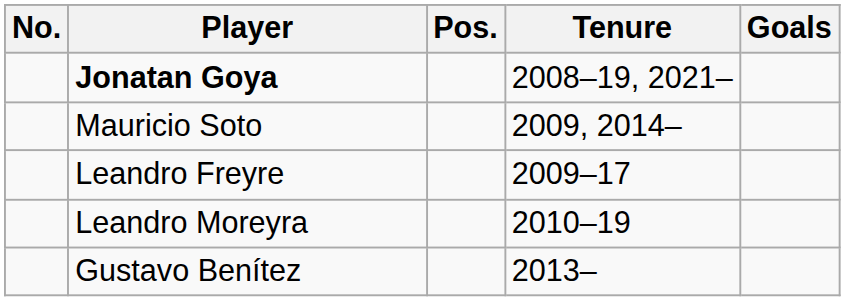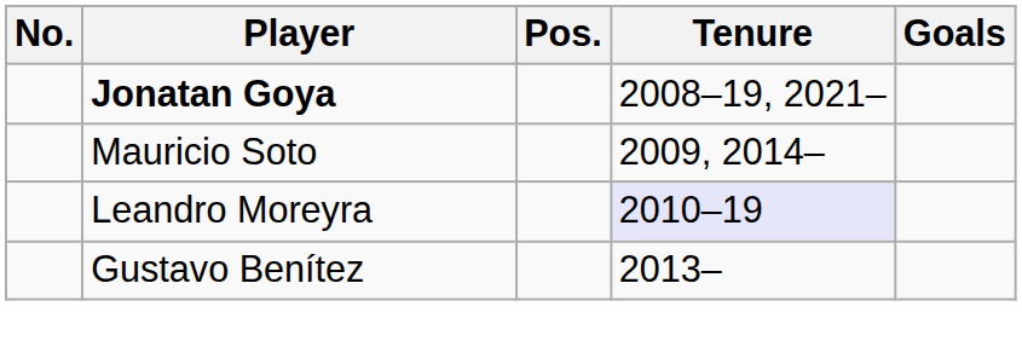- row: Leandro Freyre | 2009–17
Leandro Moreyra | Tenure: no background -> lavender background
